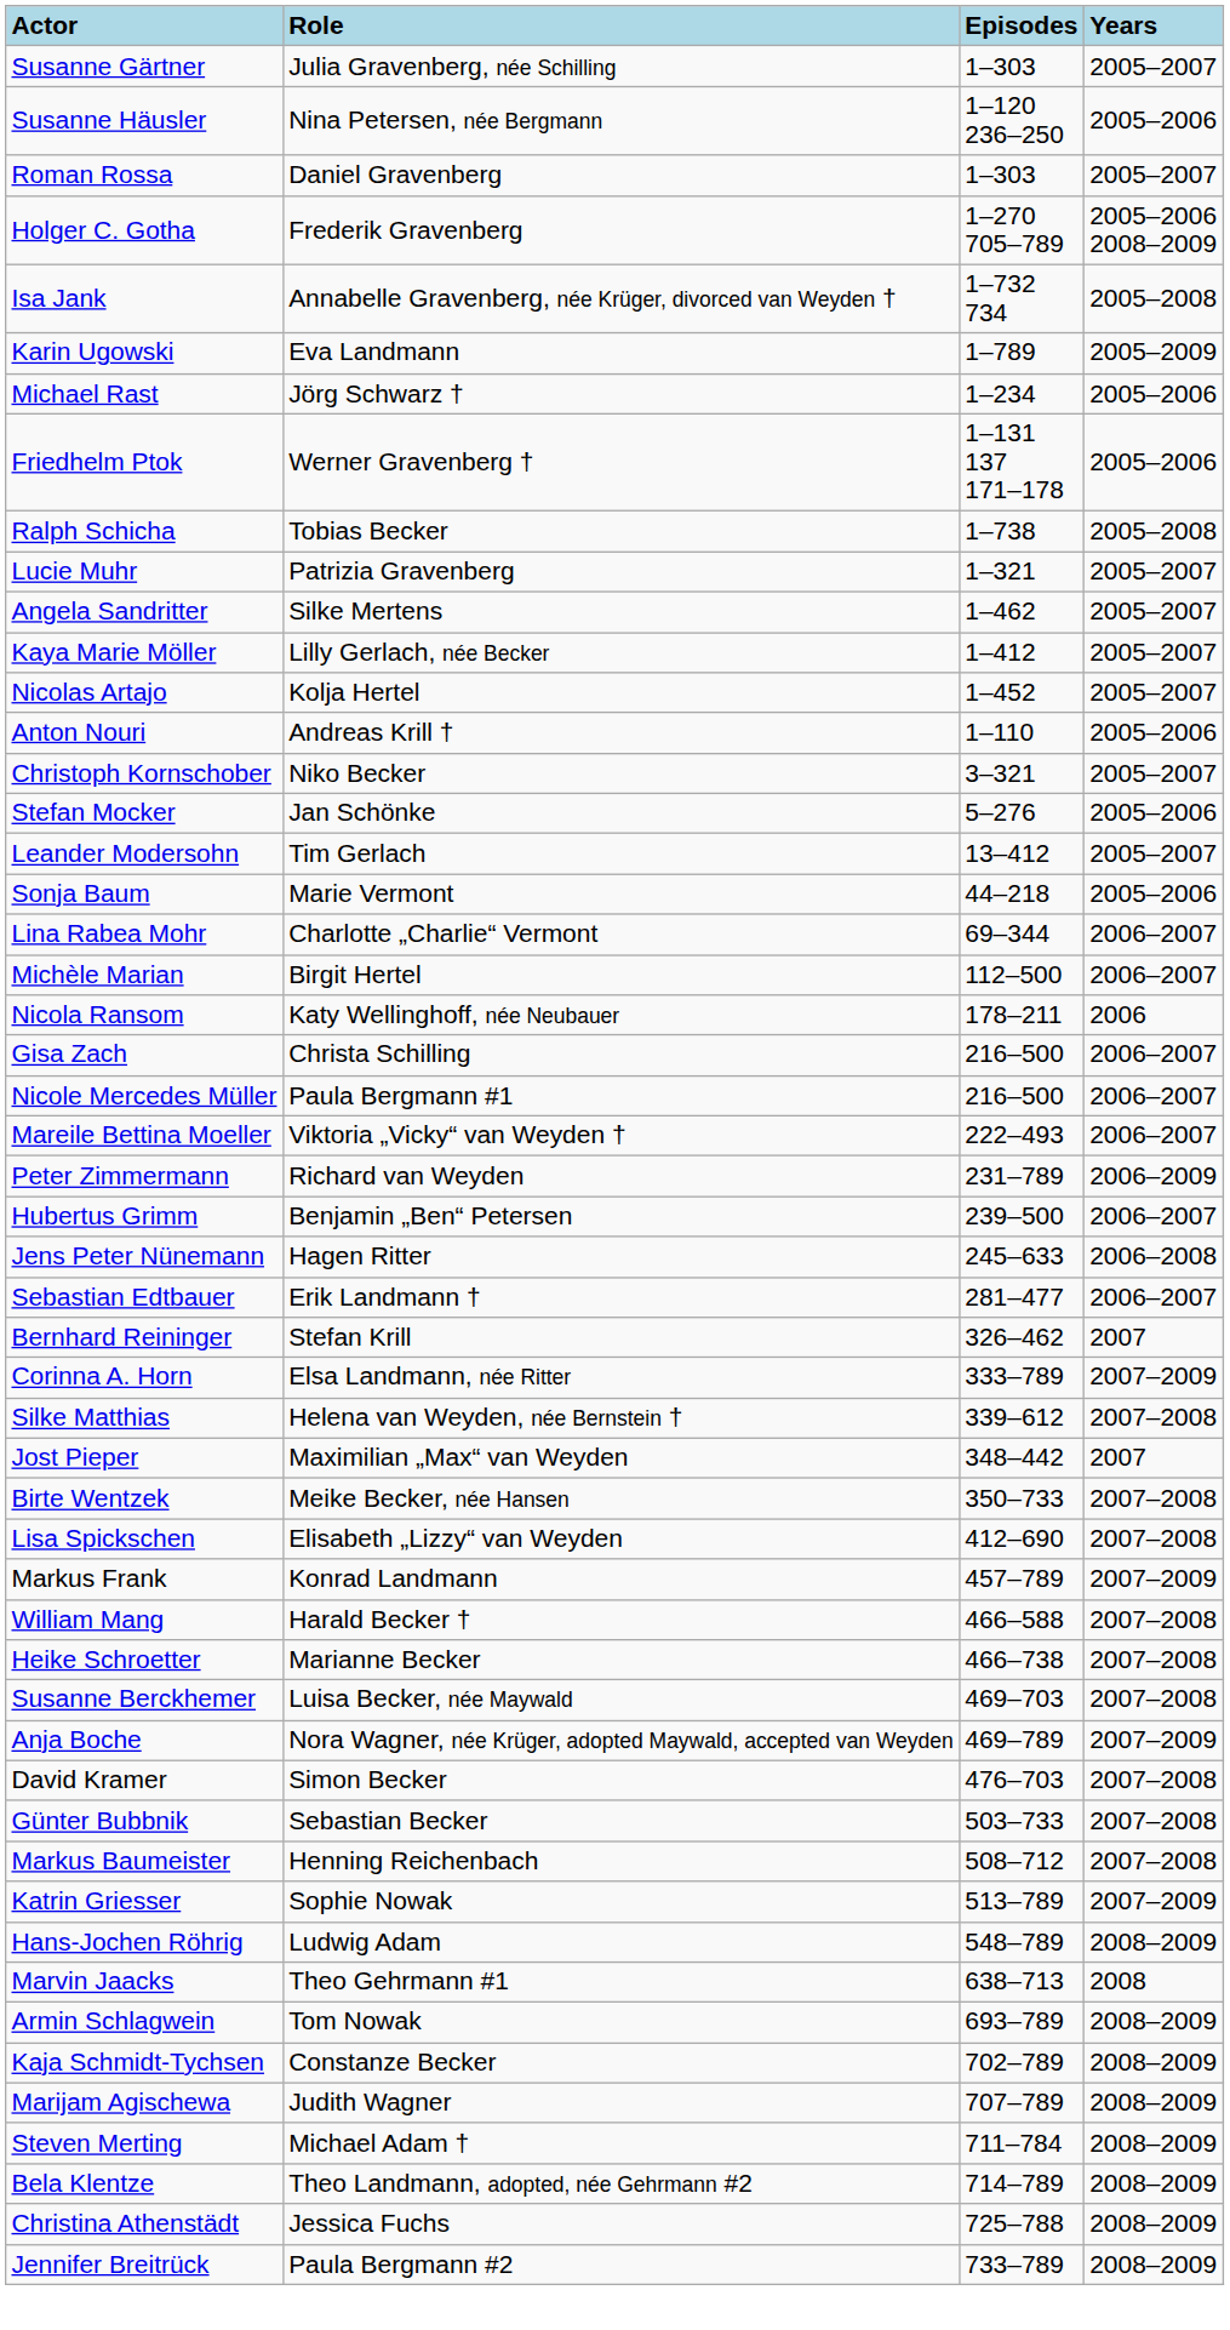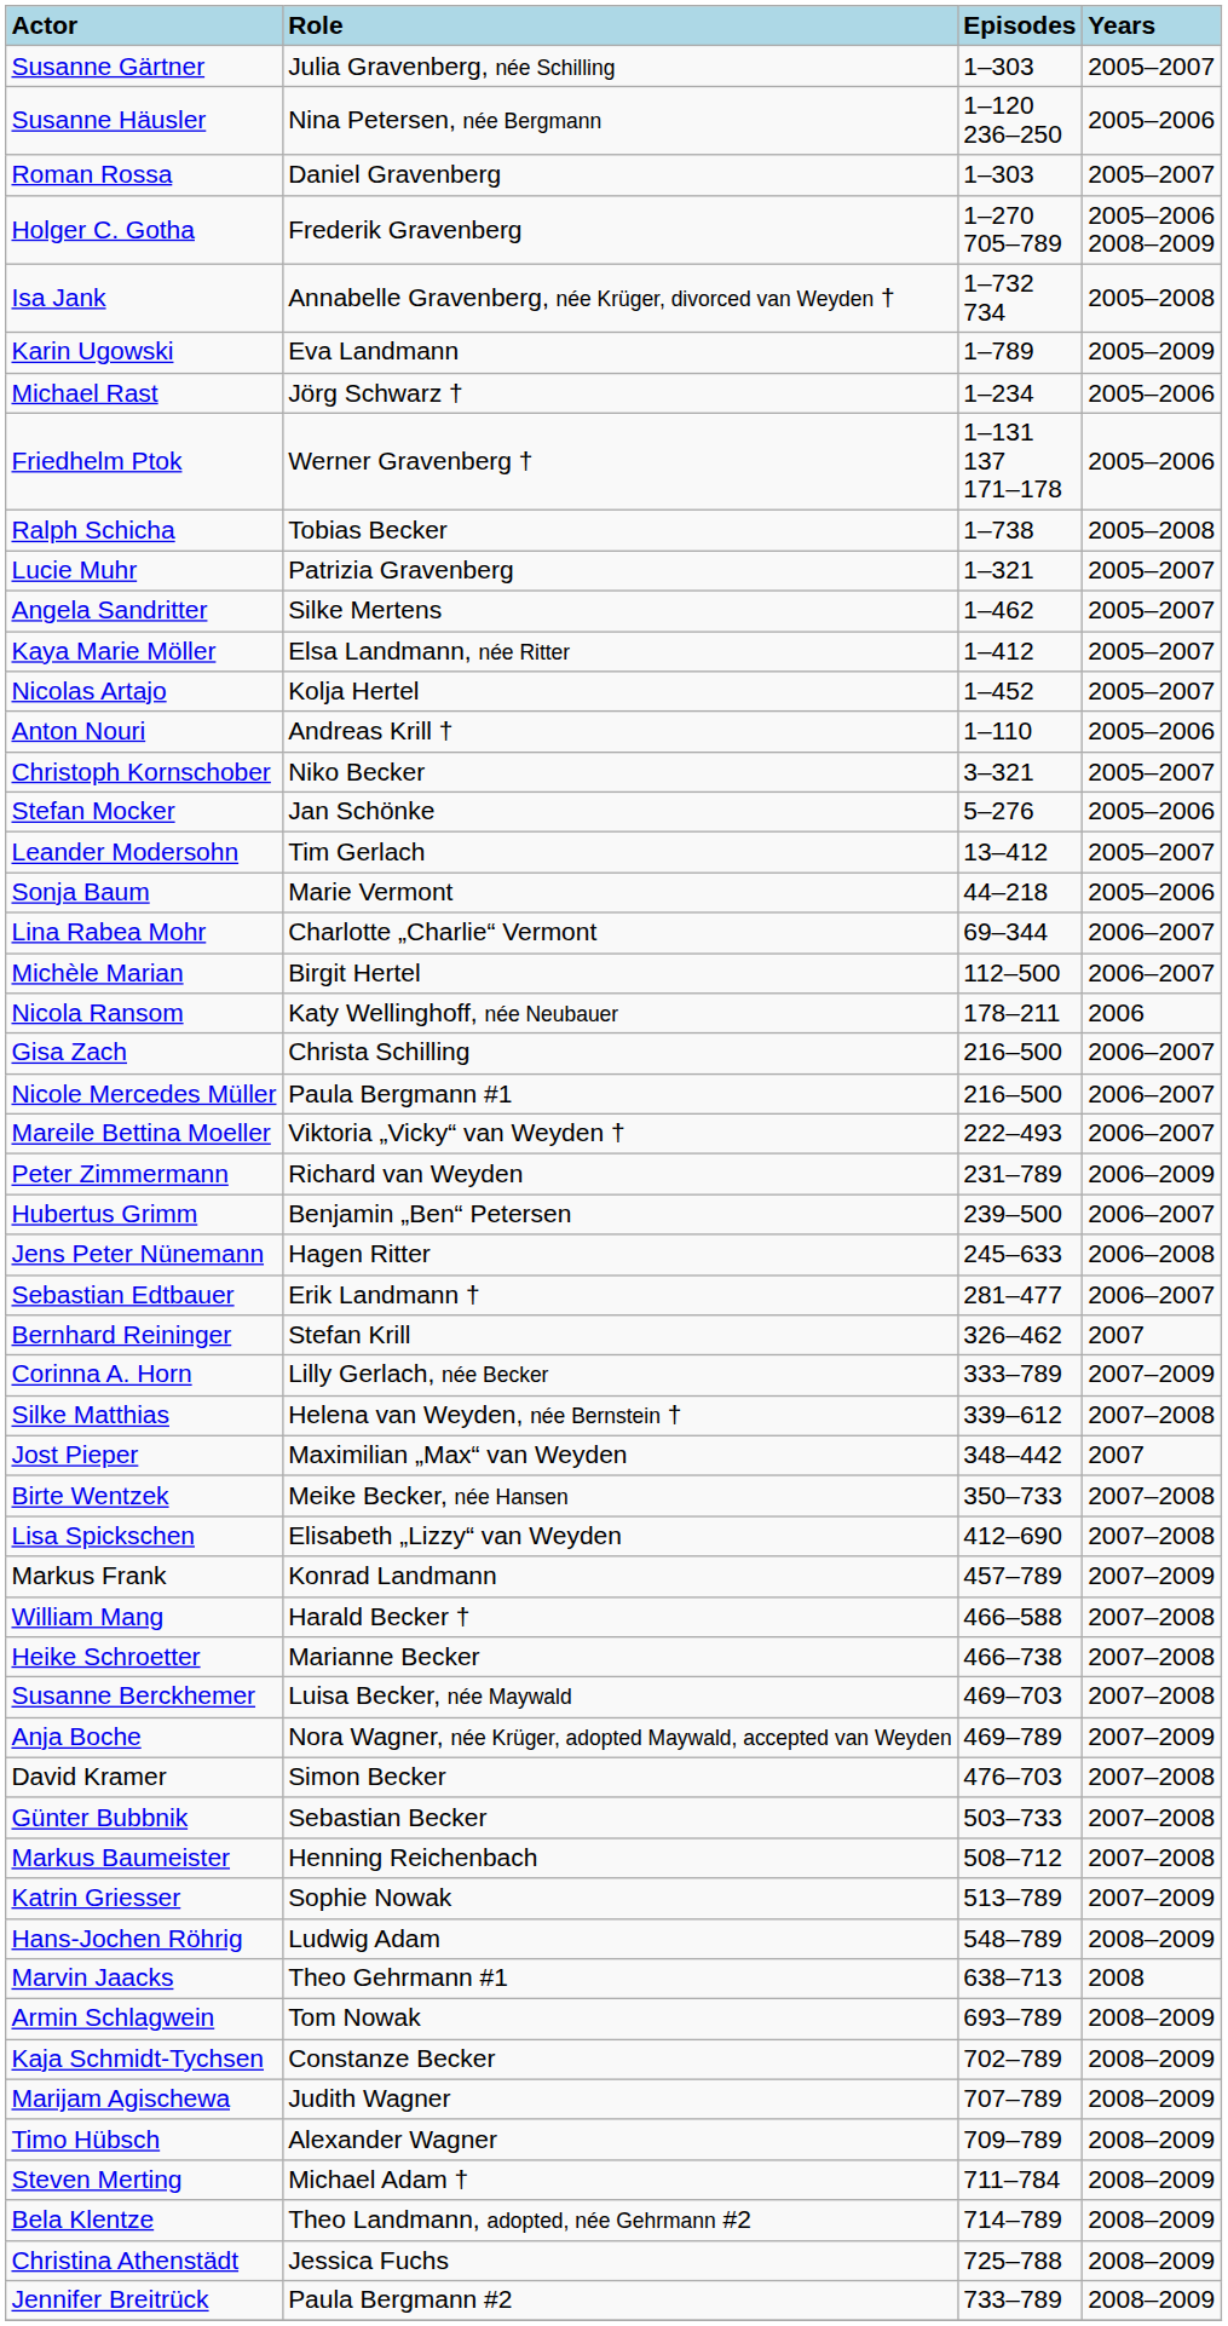Kaya Marie Möller | Role: Lilly Gerlach, née Becker -> Elsa Landmann, née Ritter
Corinna A. Horn | Role: Elsa Landmann, née Ritter -> Lilly Gerlach, née Becker
+ row: Timo Hübsch | Alexander Wagner | 709–789 | 2008–2009
